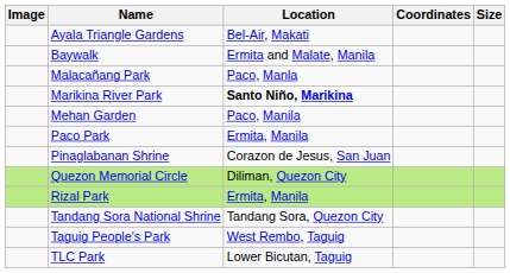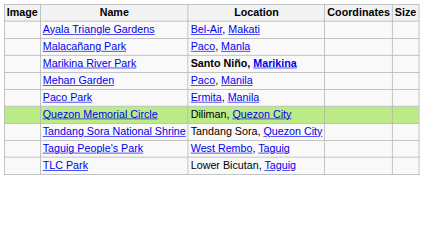- row: Baywalk | Ermita and Malate, Manila
- row: Pinaglabanan Shrine | Corazon de Jesus, San Juan
- row: Rizal Park | Ermita, Manila
